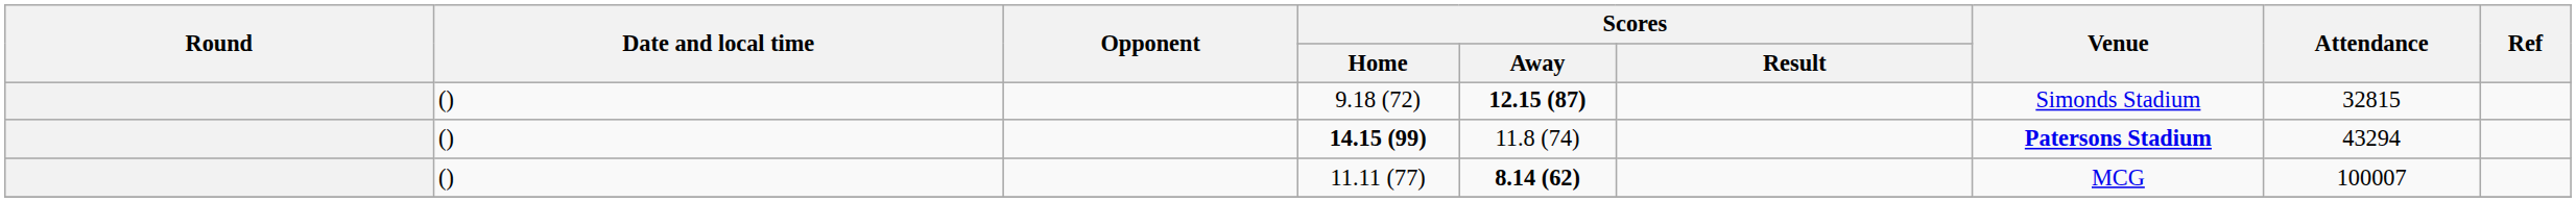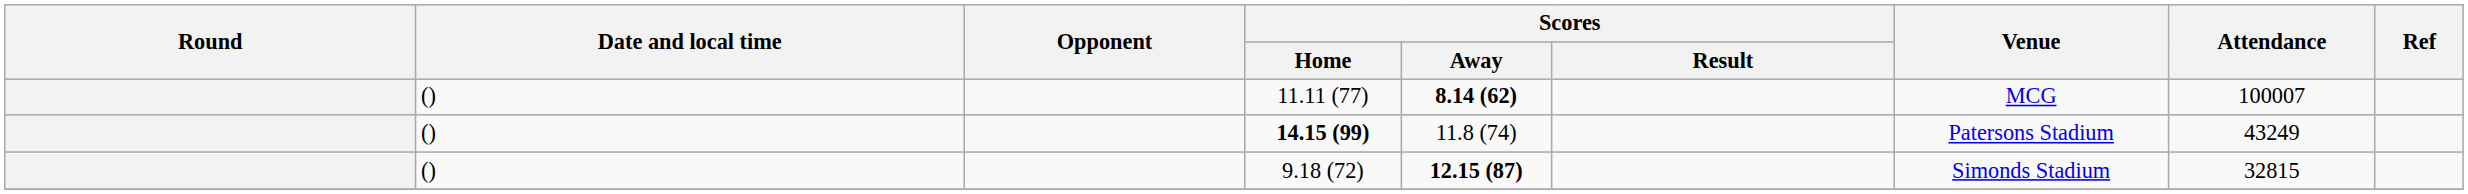rows swapped: 9.18 (72) <-> 11.11 (77)
14.15 (99) | Venue: bold -> normal
14.15 (99) | Attendance: 43294 -> 43249
